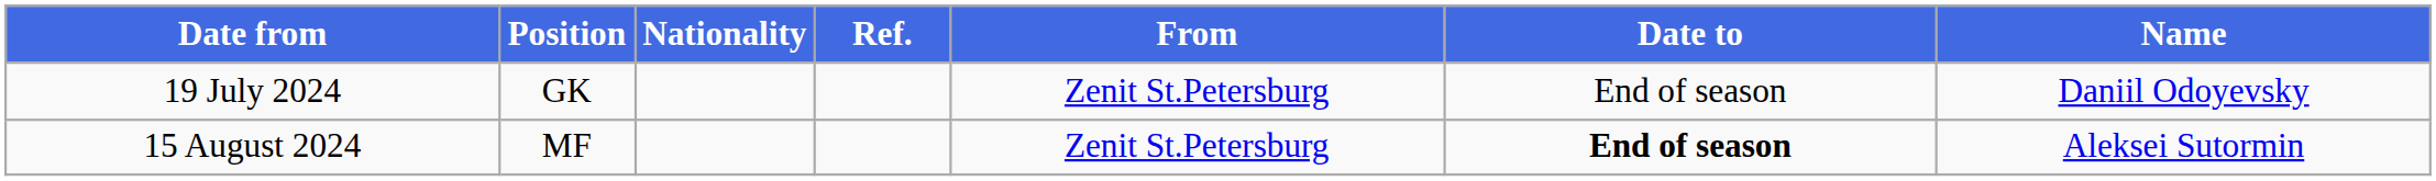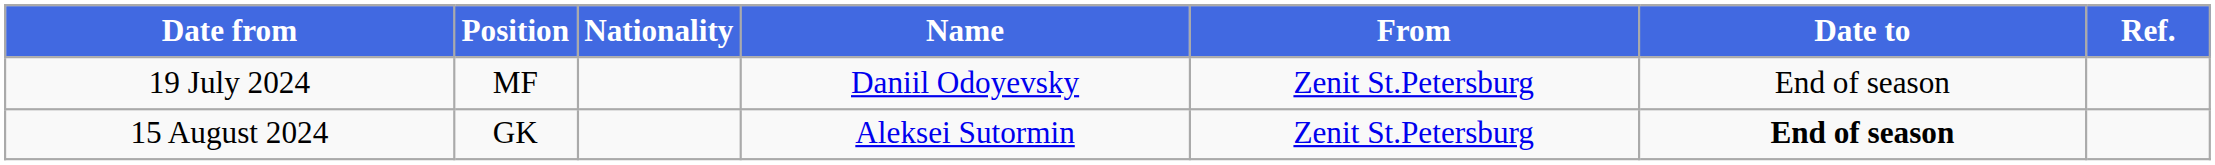columns swapped: Name <-> Ref.
19 July 2024 | Position: GK -> MF
15 August 2024 | Position: MF -> GK
